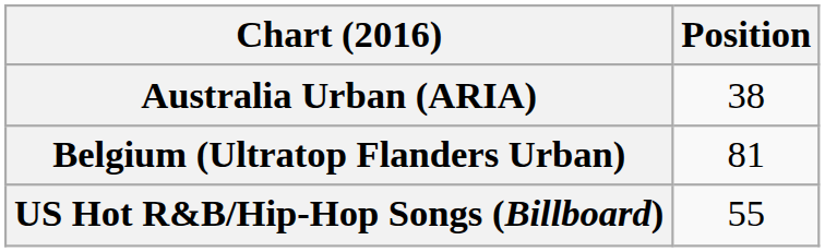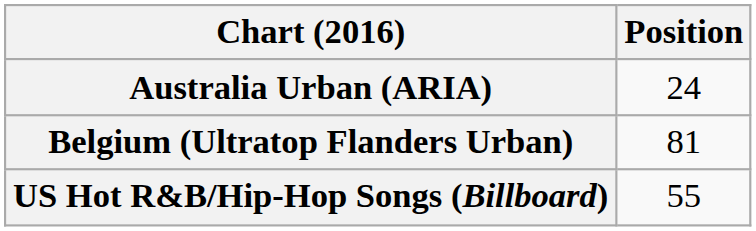Australia Urban (ARIA) | Position: 38 -> 24
